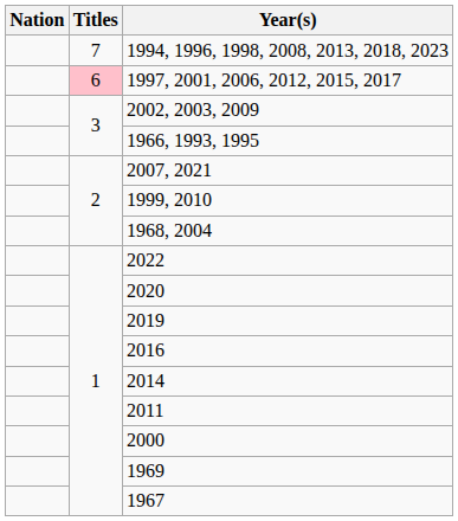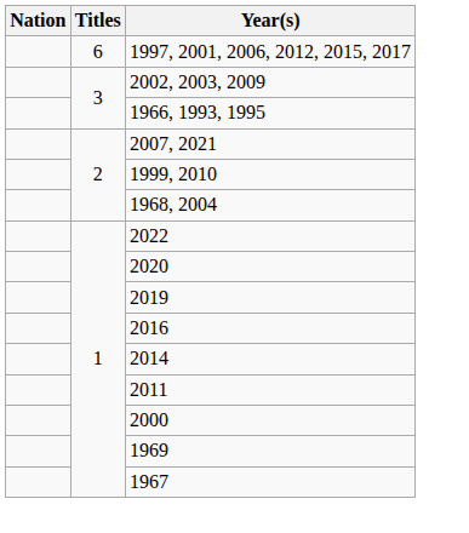- row: 7 | 1994, 1996, 1998, 2008, 2013, 2018, 2023
1997, 2001, 2006, 2012, 2015, 2017 | Titles: pink background -> no background
